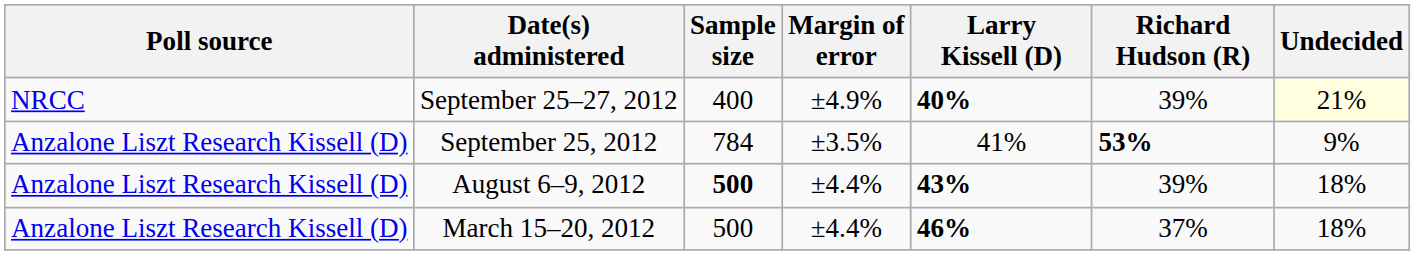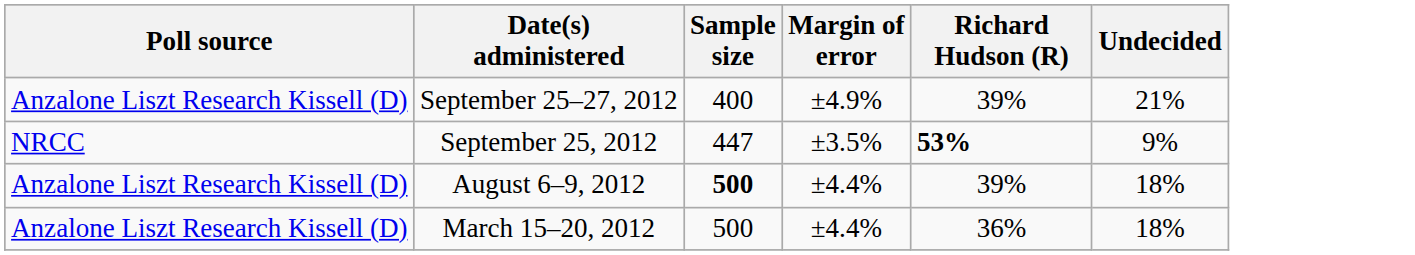- column: Larry Kissell (D) | 40% | 41% | 43% | 46%
September 25–27, 2012 | Poll source: NRCC -> Anzalone Liszt Research Kissell (D)
September 25–27, 2012 | Undecided: lightyellow background -> no background
September 25, 2012 | Poll source: Anzalone Liszt Research Kissell (D) -> NRCC
September 25, 2012 | Sample size: 784 -> 447
March 15–20, 2012 | Richard Hudson (R): 37% -> 36%
